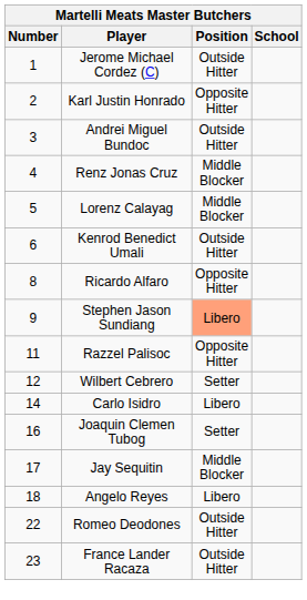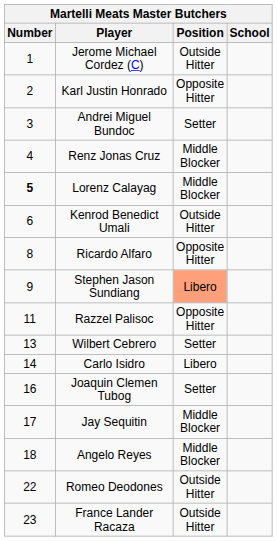Andrei Miguel Bundoc | Position: Outside Hitter -> Setter
Lorenz Calayag | Number: normal -> bold
Wilbert Cebrero | Number: 12 -> 13
Angelo Reyes | Position: Libero -> Middle Blocker
